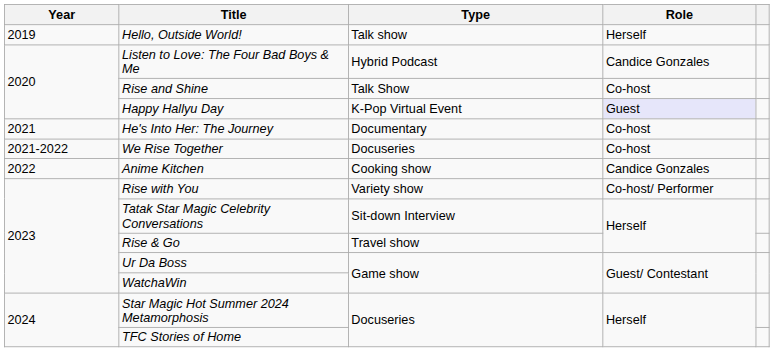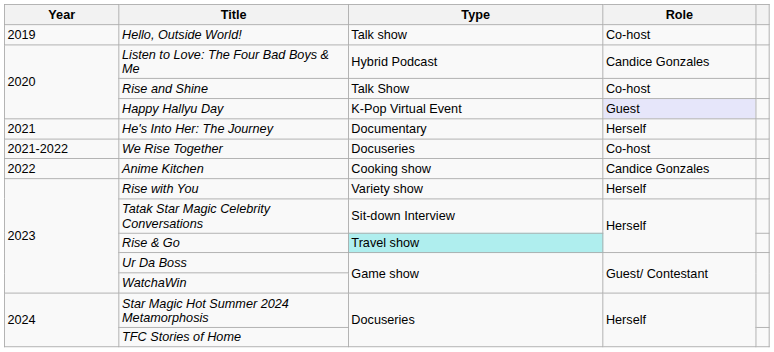Hello, Outside World! | Role: Herself -> Co-host
He's Into Her: The Journey | Role: Co-host -> Herself
Rise with You | Role: Co-host/ Performer -> Herself
Rise & Go | Type: no background -> paleturquoise background
